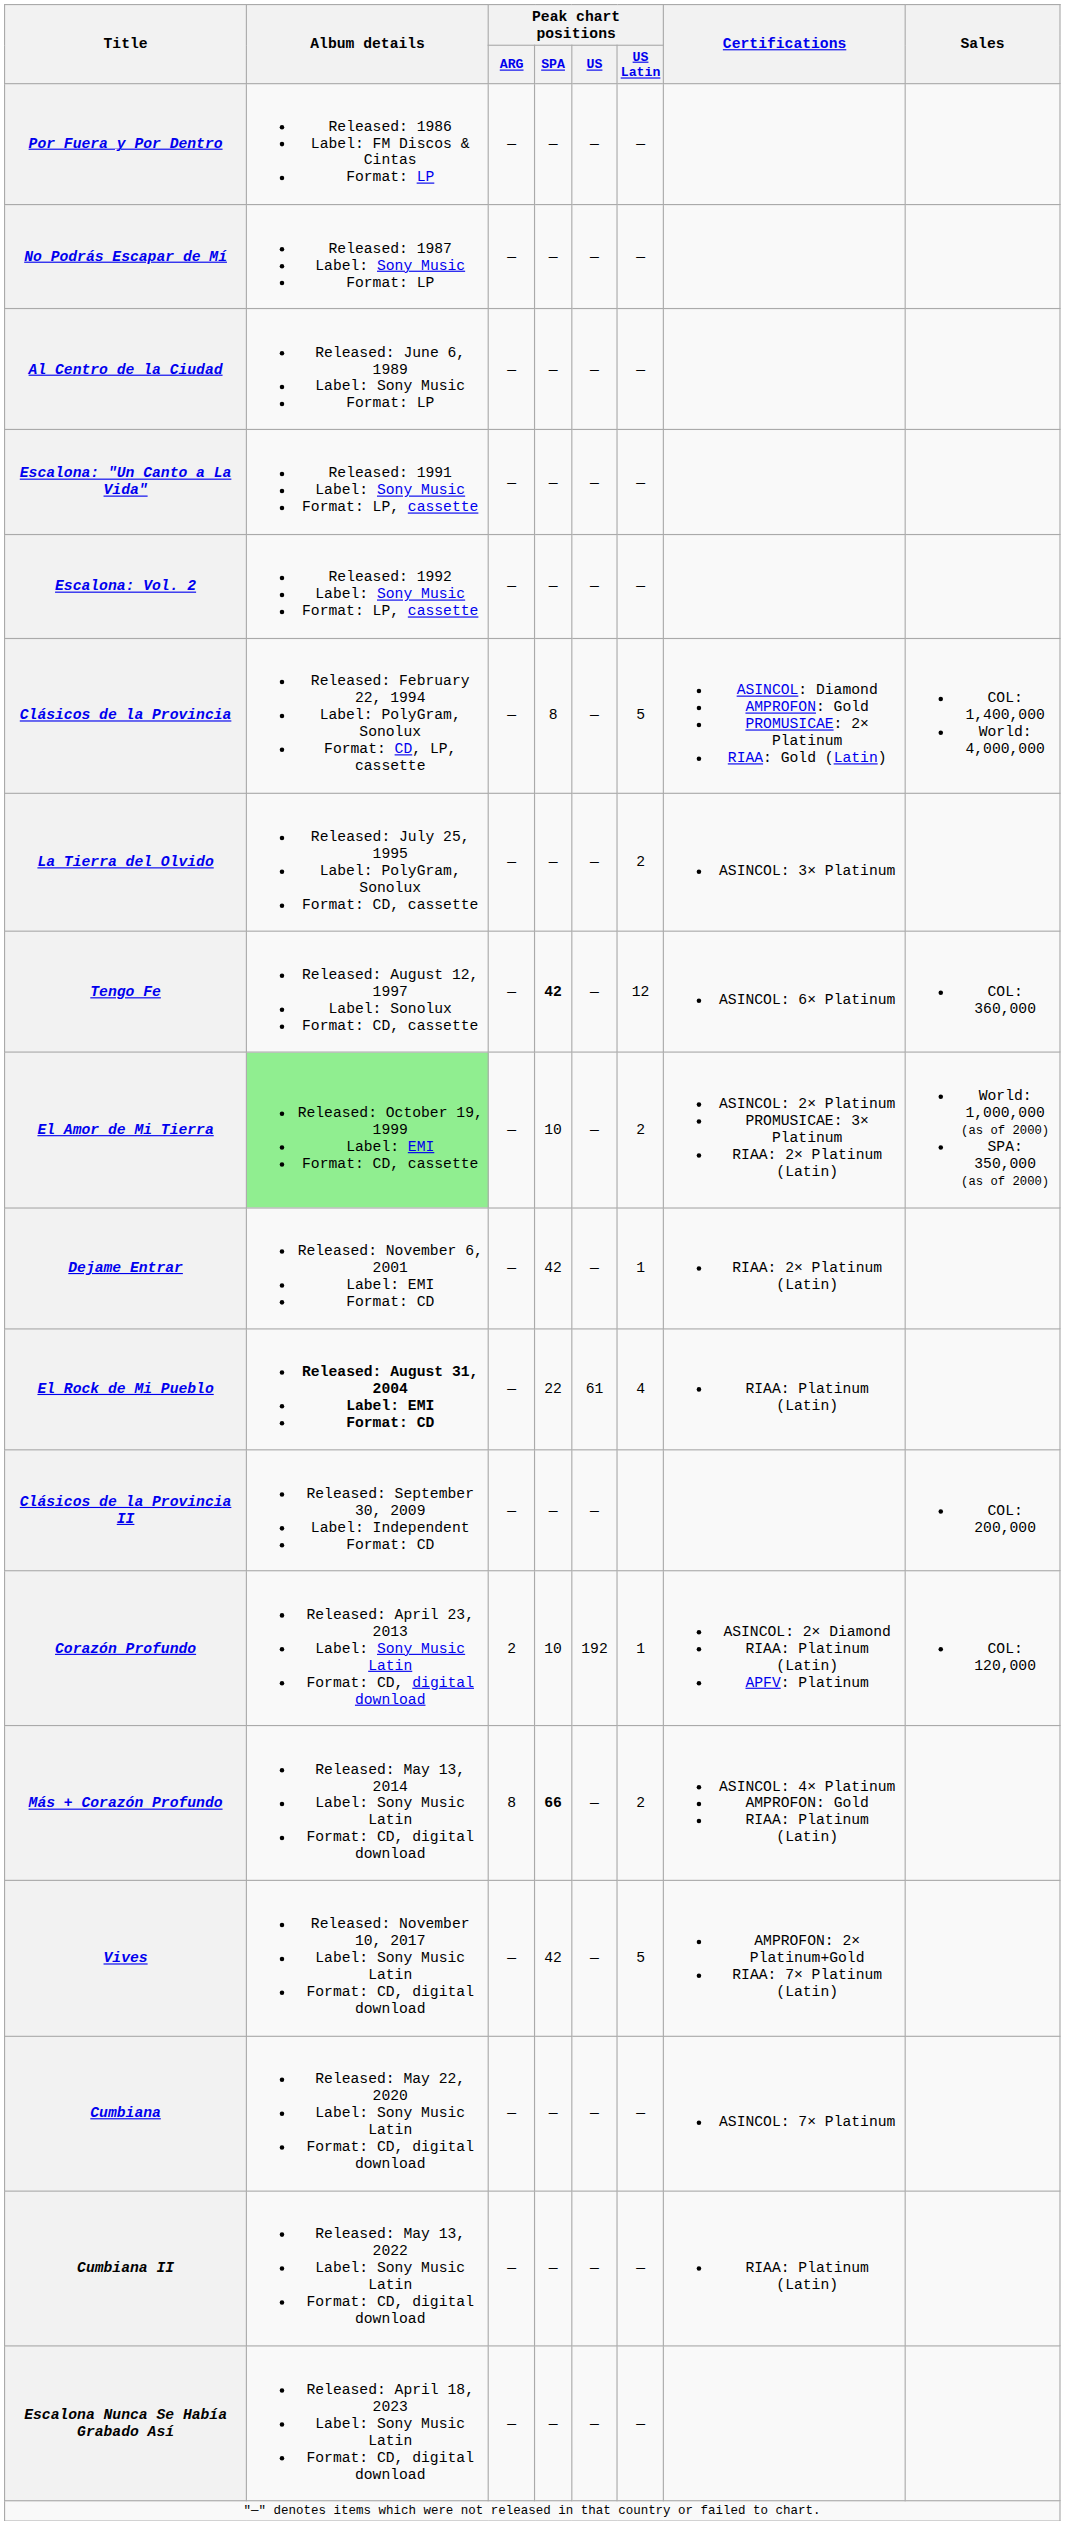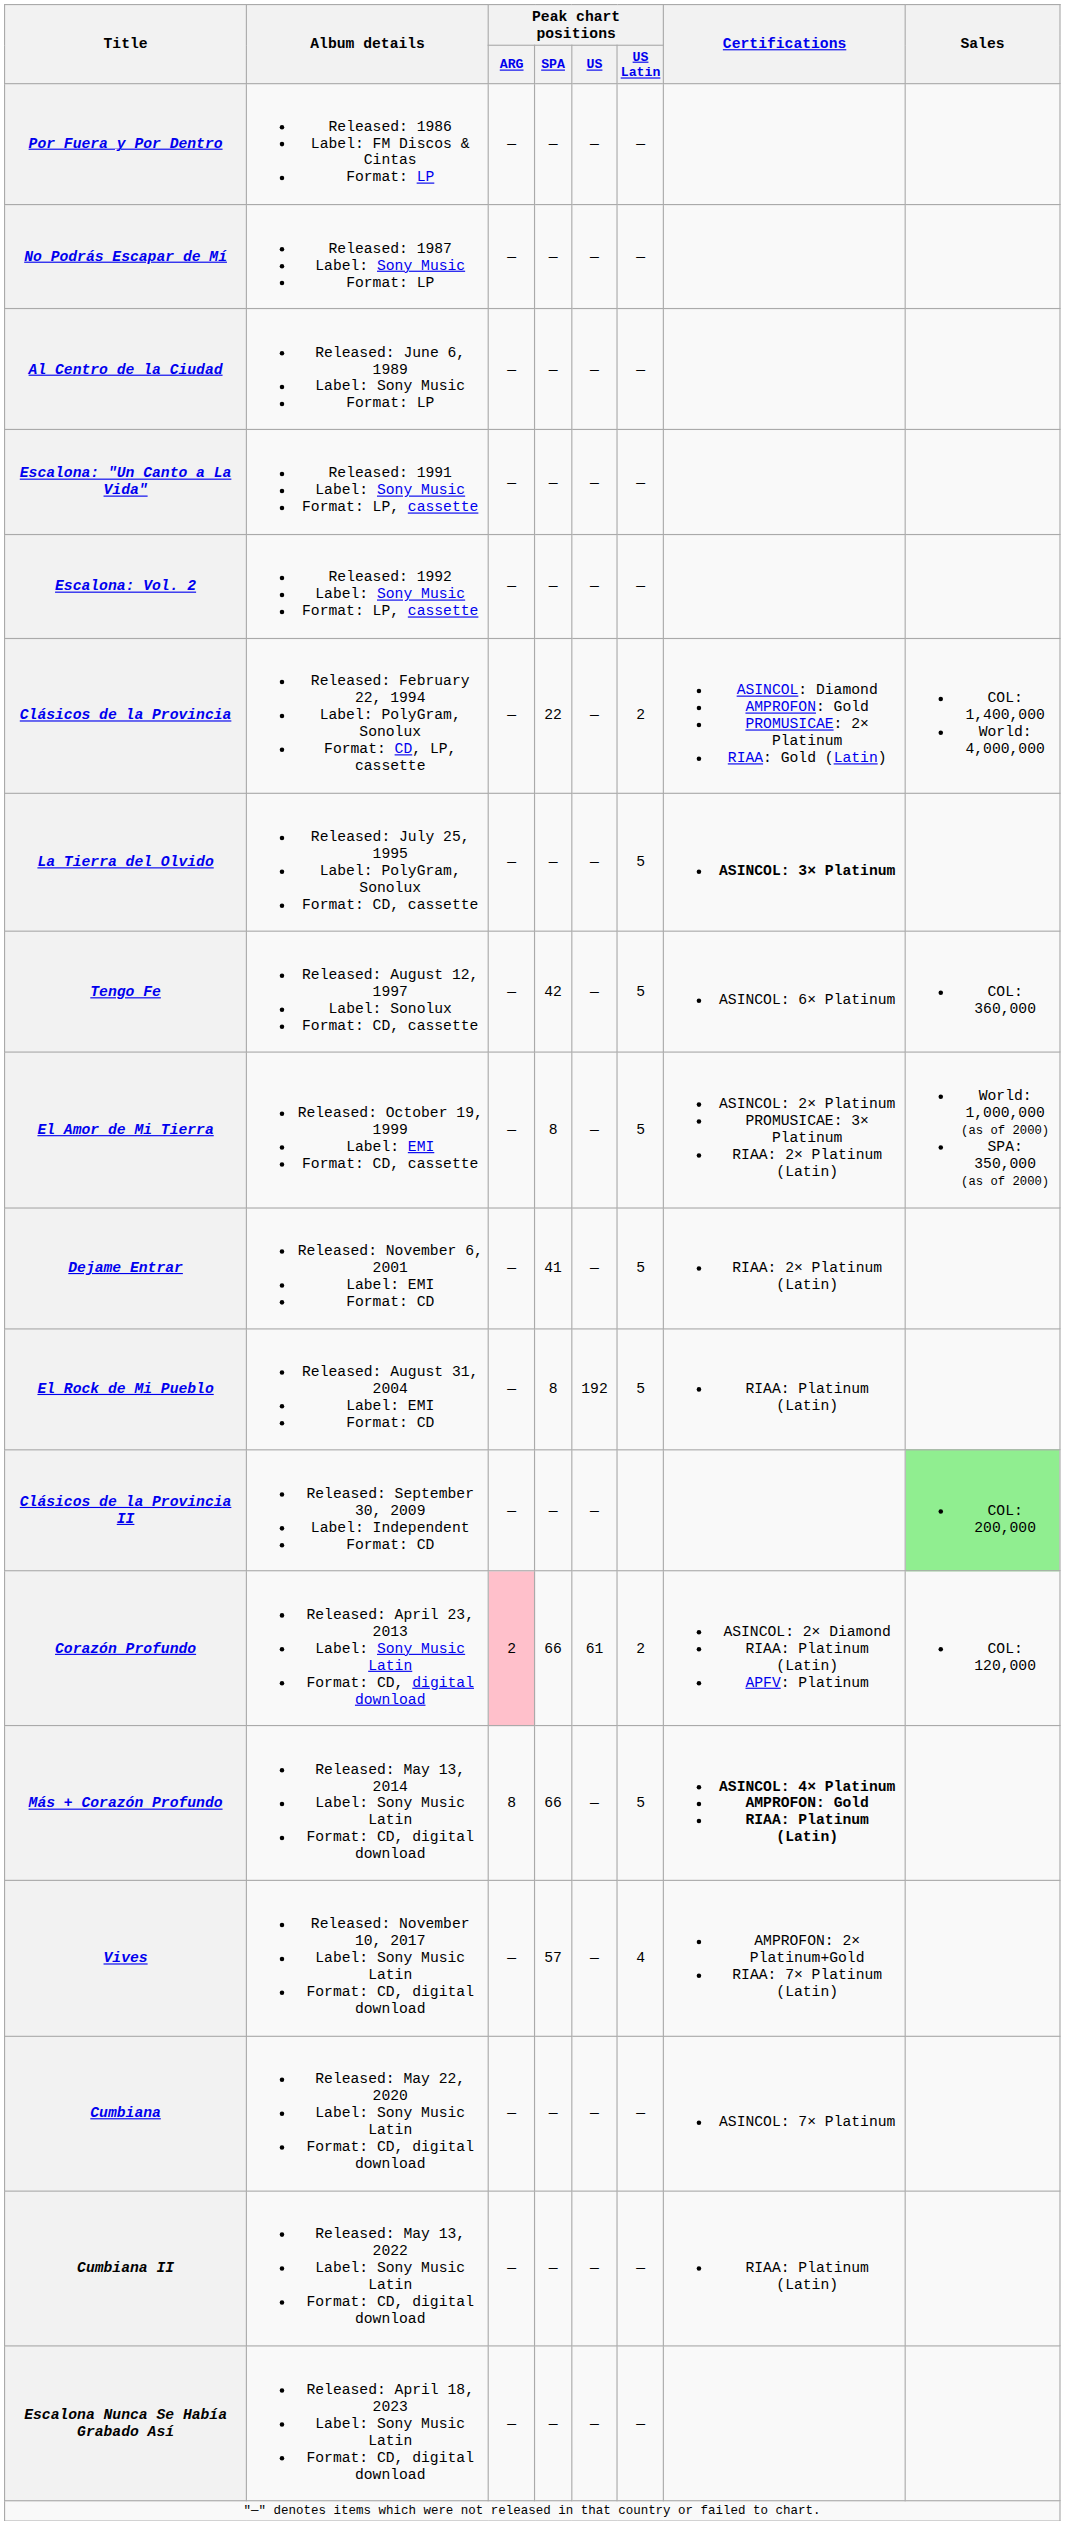Clásicos de la Provincia | Peak chart positions / SPA: 8 -> 22
Clásicos de la Provincia | Peak chart positions / US Latin: 5 -> 2
La Tierra del Olvido | Peak chart positions / US Latin: 2 -> 5
La Tierra del Olvido | Certifications: normal -> bold
Tengo Fe | Peak chart positions / SPA: bold -> normal
Tengo Fe | Peak chart positions / US Latin: 12 -> 5
El Amor de Mi Tierra | Album details: lightgreen background -> no background
El Amor de Mi Tierra | Peak chart positions / SPA: 10 -> 8
El Amor de Mi Tierra | Peak chart positions / US Latin: 2 -> 5
Dejame Entrar | Peak chart positions / SPA: 42 -> 41
Dejame Entrar | Peak chart positions / US Latin: 1 -> 5
El Rock de Mi Pueblo | Album details: bold -> normal
El Rock de Mi Pueblo | Peak chart positions / SPA: 22 -> 8
El Rock de Mi Pueblo | Peak chart positions / US: 61 -> 192
El Rock de Mi Pueblo | Peak chart positions / US Latin: 4 -> 5
Clásicos de la Provincia II | Sales: no background -> lightgreen background
Corazón Profundo | Peak chart positions / ARG: no background -> pink background
Corazón Profundo | Peak chart positions / SPA: 10 -> 66
Corazón Profundo | Peak chart positions / US: 192 -> 61
Corazón Profundo | Peak chart positions / US Latin: 1 -> 2
Más + Corazón Profundo | Peak chart positions / SPA: bold -> normal
Más + Corazón Profundo | Peak chart positions / US Latin: 2 -> 5
Más + Corazón Profundo | Certifications: normal -> bold
Vives | Peak chart positions / SPA: 42 -> 57
Vives | Peak chart positions / US Latin: 5 -> 4
